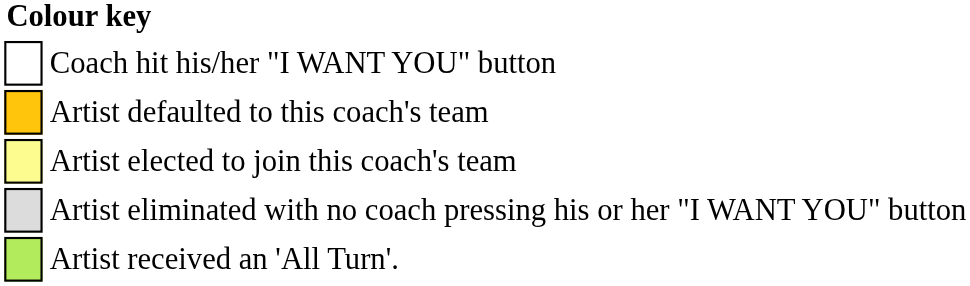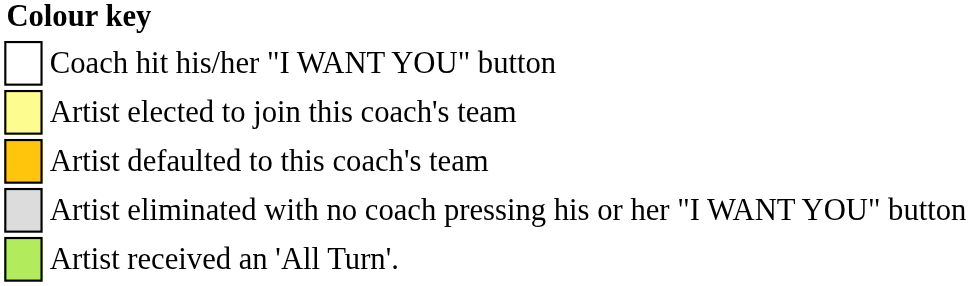rows swapped: Artist defaulted to this coach's team <-> Artist elected to join this coach's team
